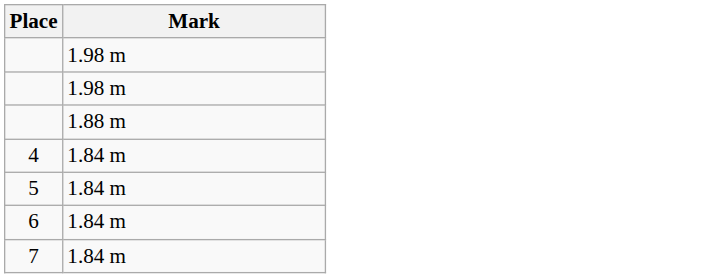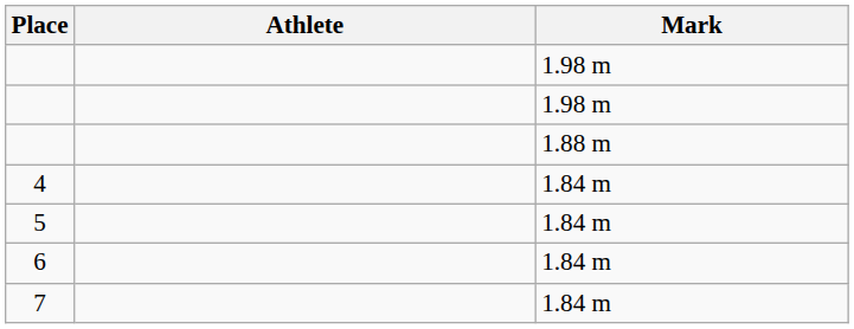+ column: Athlete
